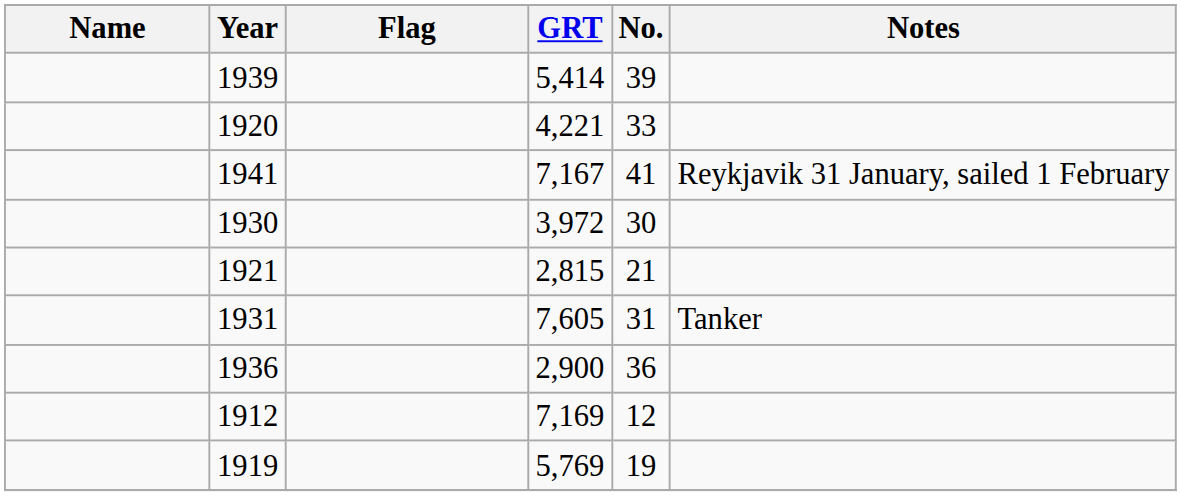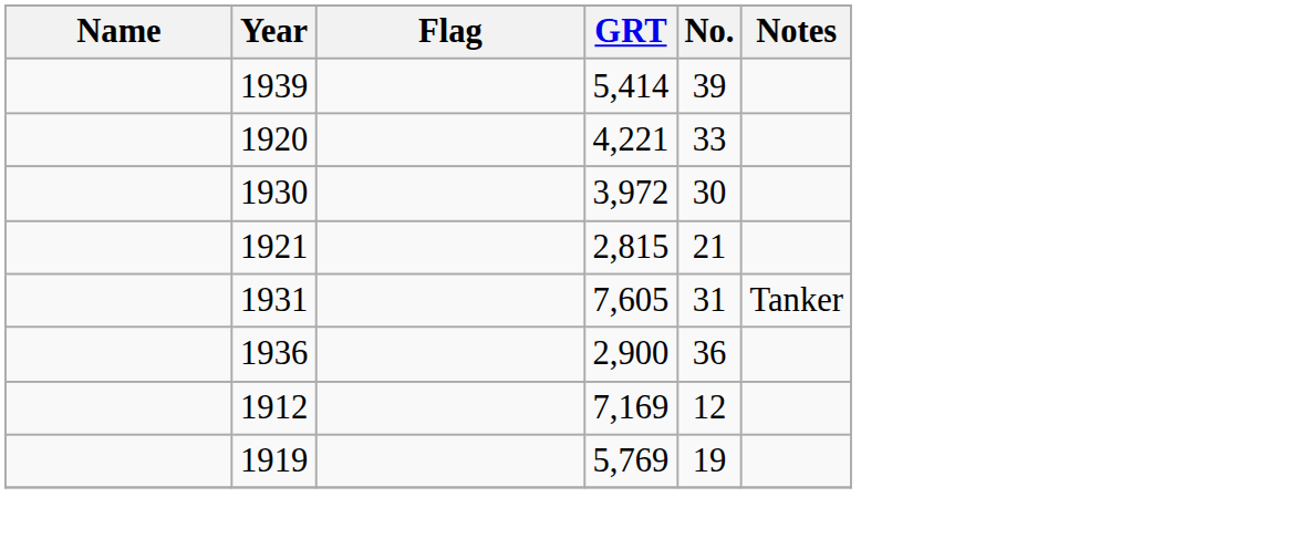- row: 1941 | 7,167 | 41 | Reykjavik 31 January, sailed 1 February
